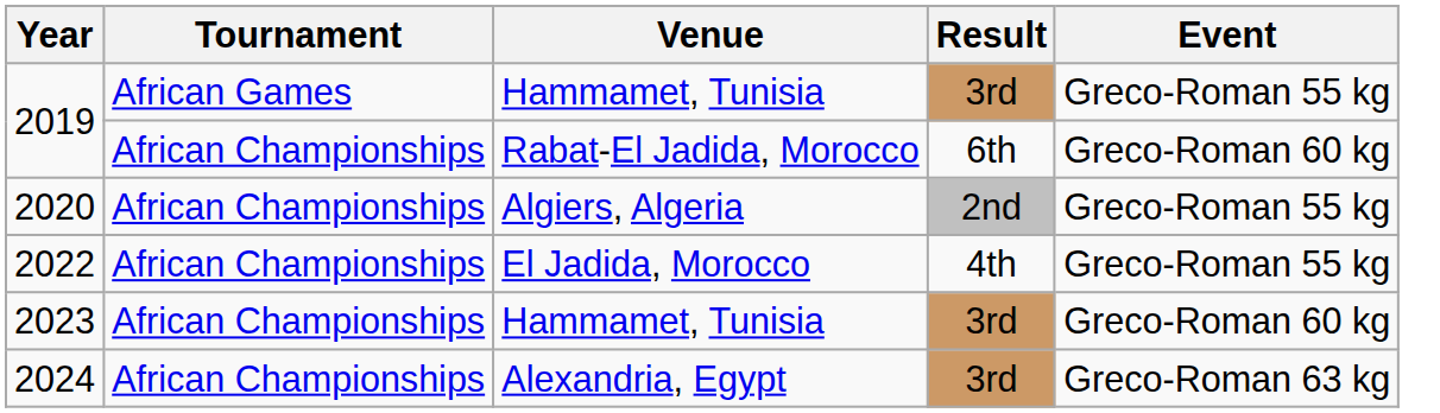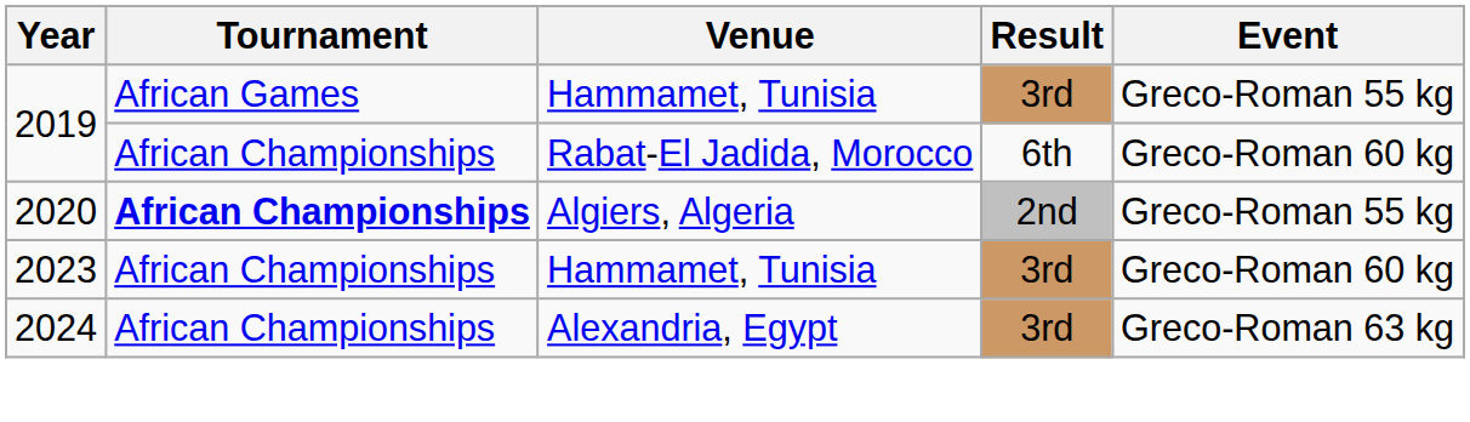2020 | Tournament: normal -> bold
- row: 2022 | African Championships | El Jadida, Morocco | 4th | Greco-Roman 55 kg
